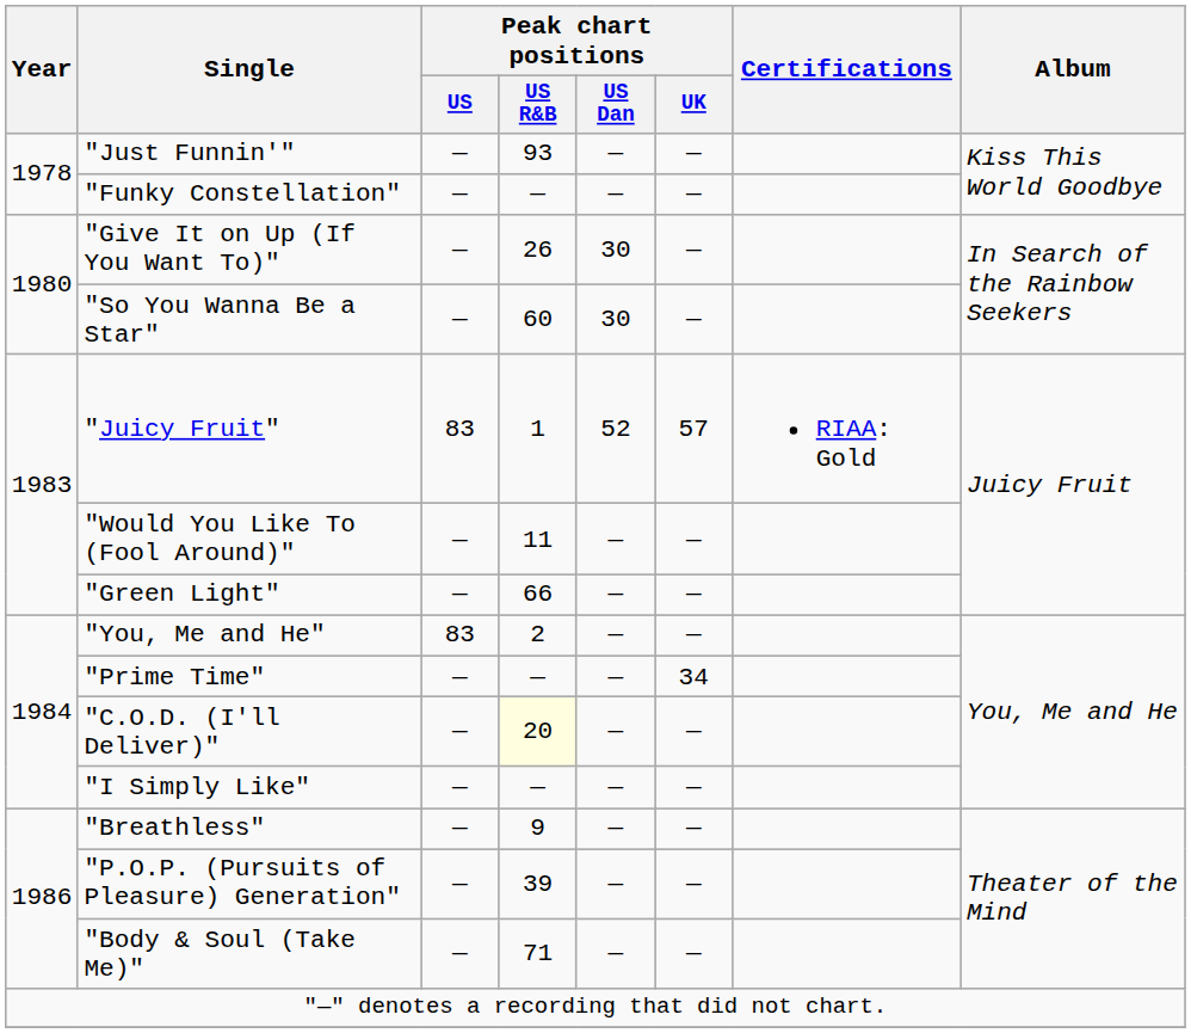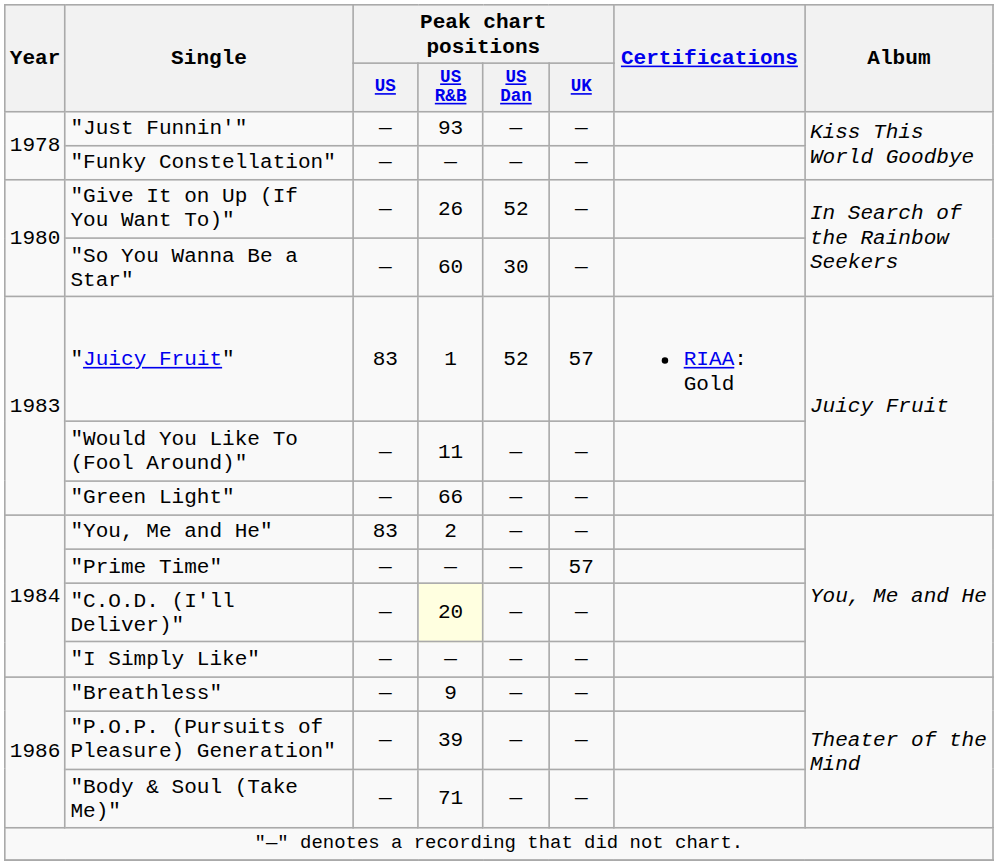"Give It on Up (If You Want To)" | Peak chart positions / US Dan: 30 -> 52
"Prime Time" | Peak chart positions / UK: 34 -> 57
